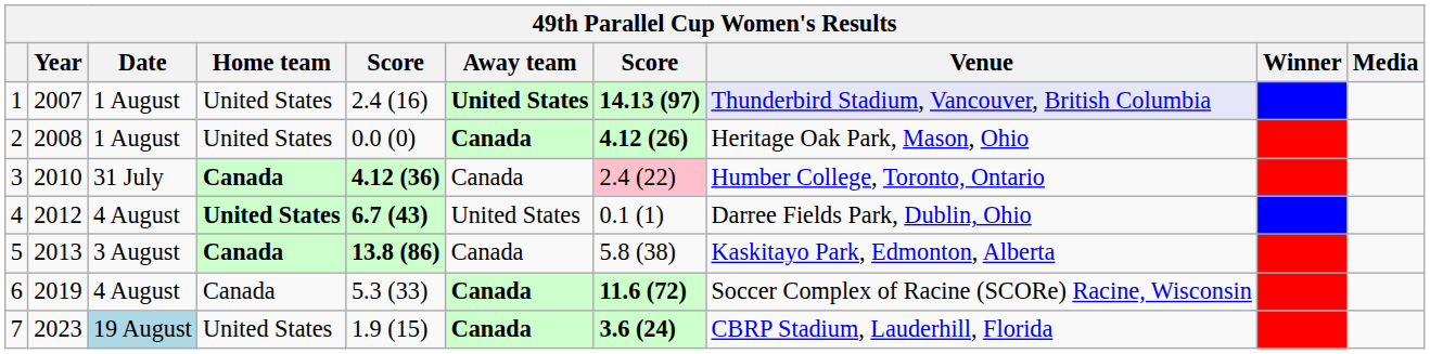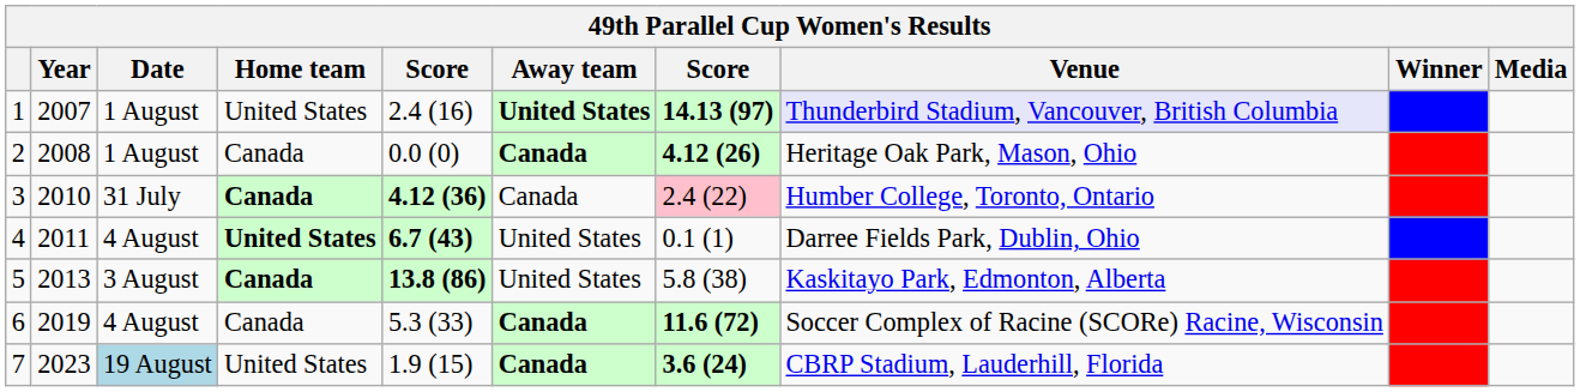2 | Home team: United States -> Canada
4 | Year: 2012 -> 2011
5 | Away team: Canada -> United States
